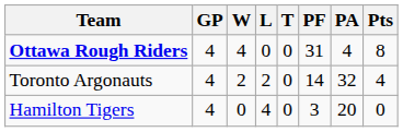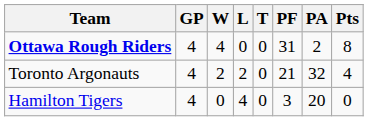Ottawa Rough Riders | PA: 4 -> 2
Toronto Argonauts | PF: 14 -> 21
